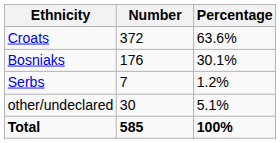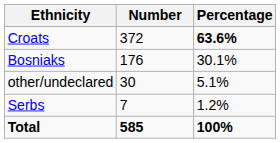Croats | Percentage: normal -> bold
rows swapped: Serbs <-> other/undeclared
